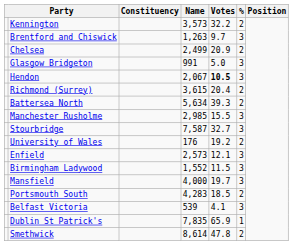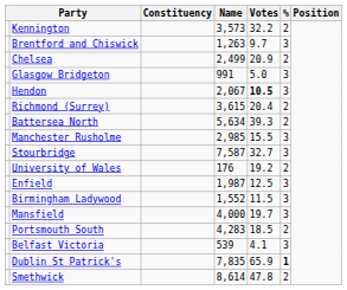Enfield | Name: 2,573 -> 1,987
Enfield | Votes: 12.1 -> 12.5
Dublin St Patrick's | %: normal -> bold
